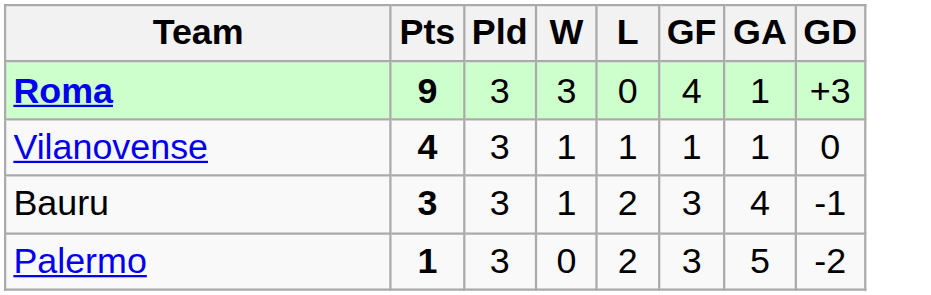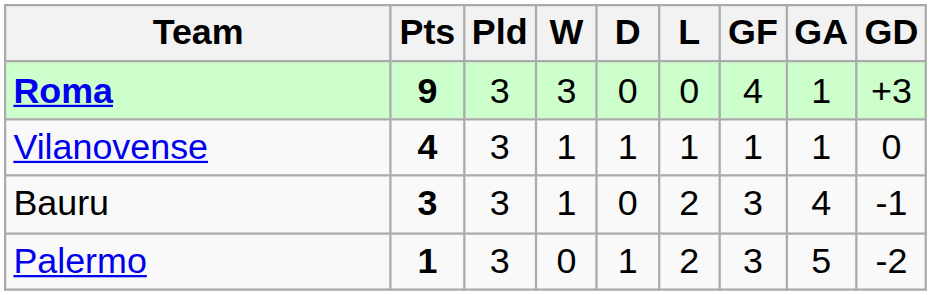+ column: D | 0 | 1 | 0 | 1
